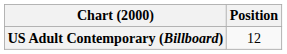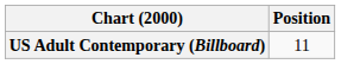US Adult Contemporary (Billboard) | Position: 12 -> 11
